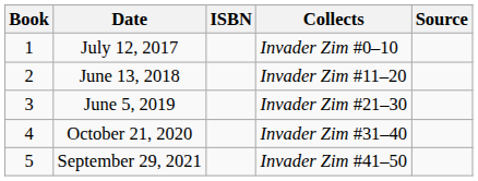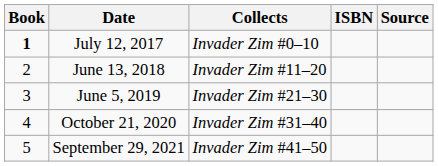columns swapped: Collects <-> ISBN
July 12, 2017 | Book: normal -> bold
